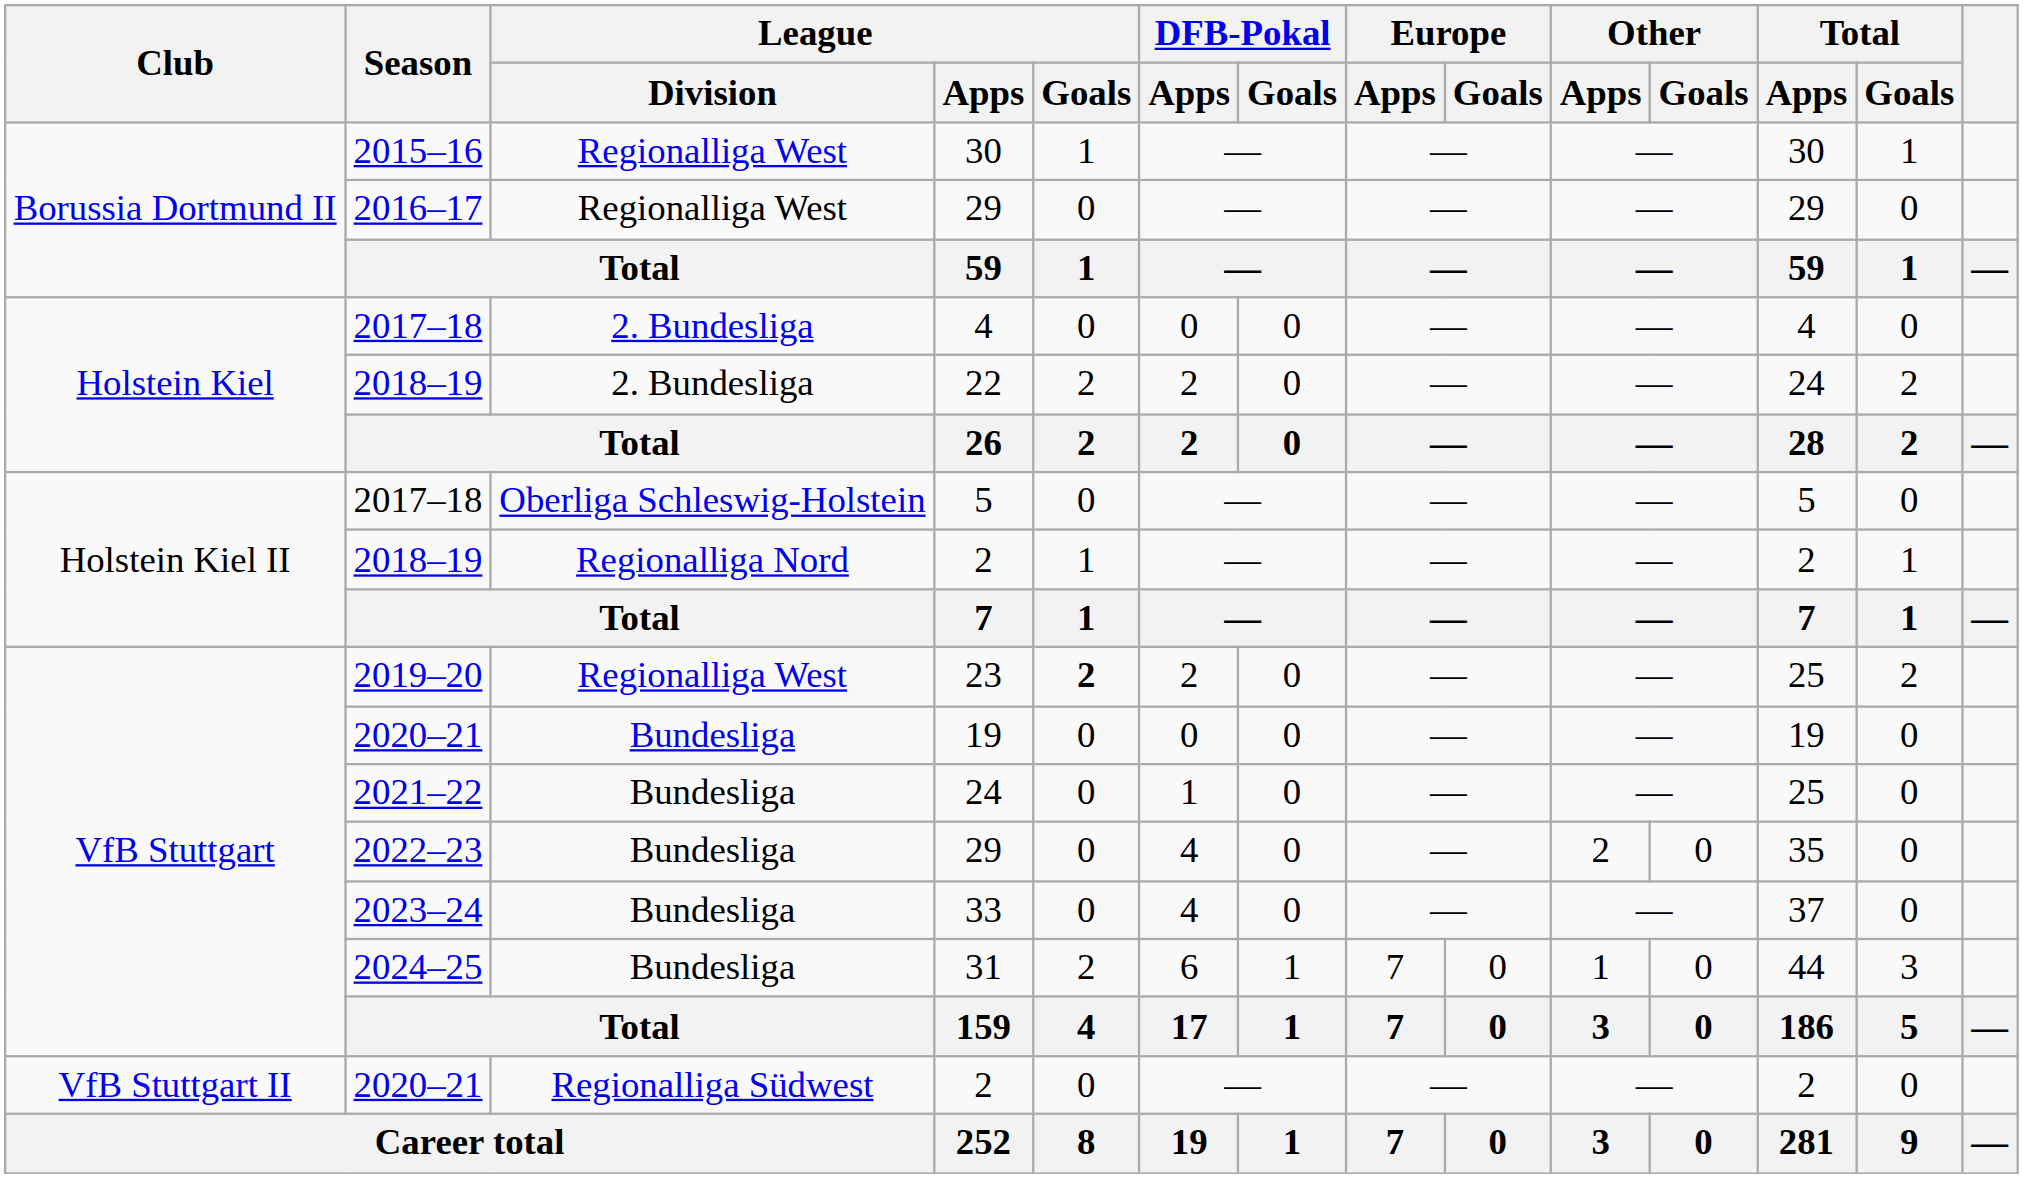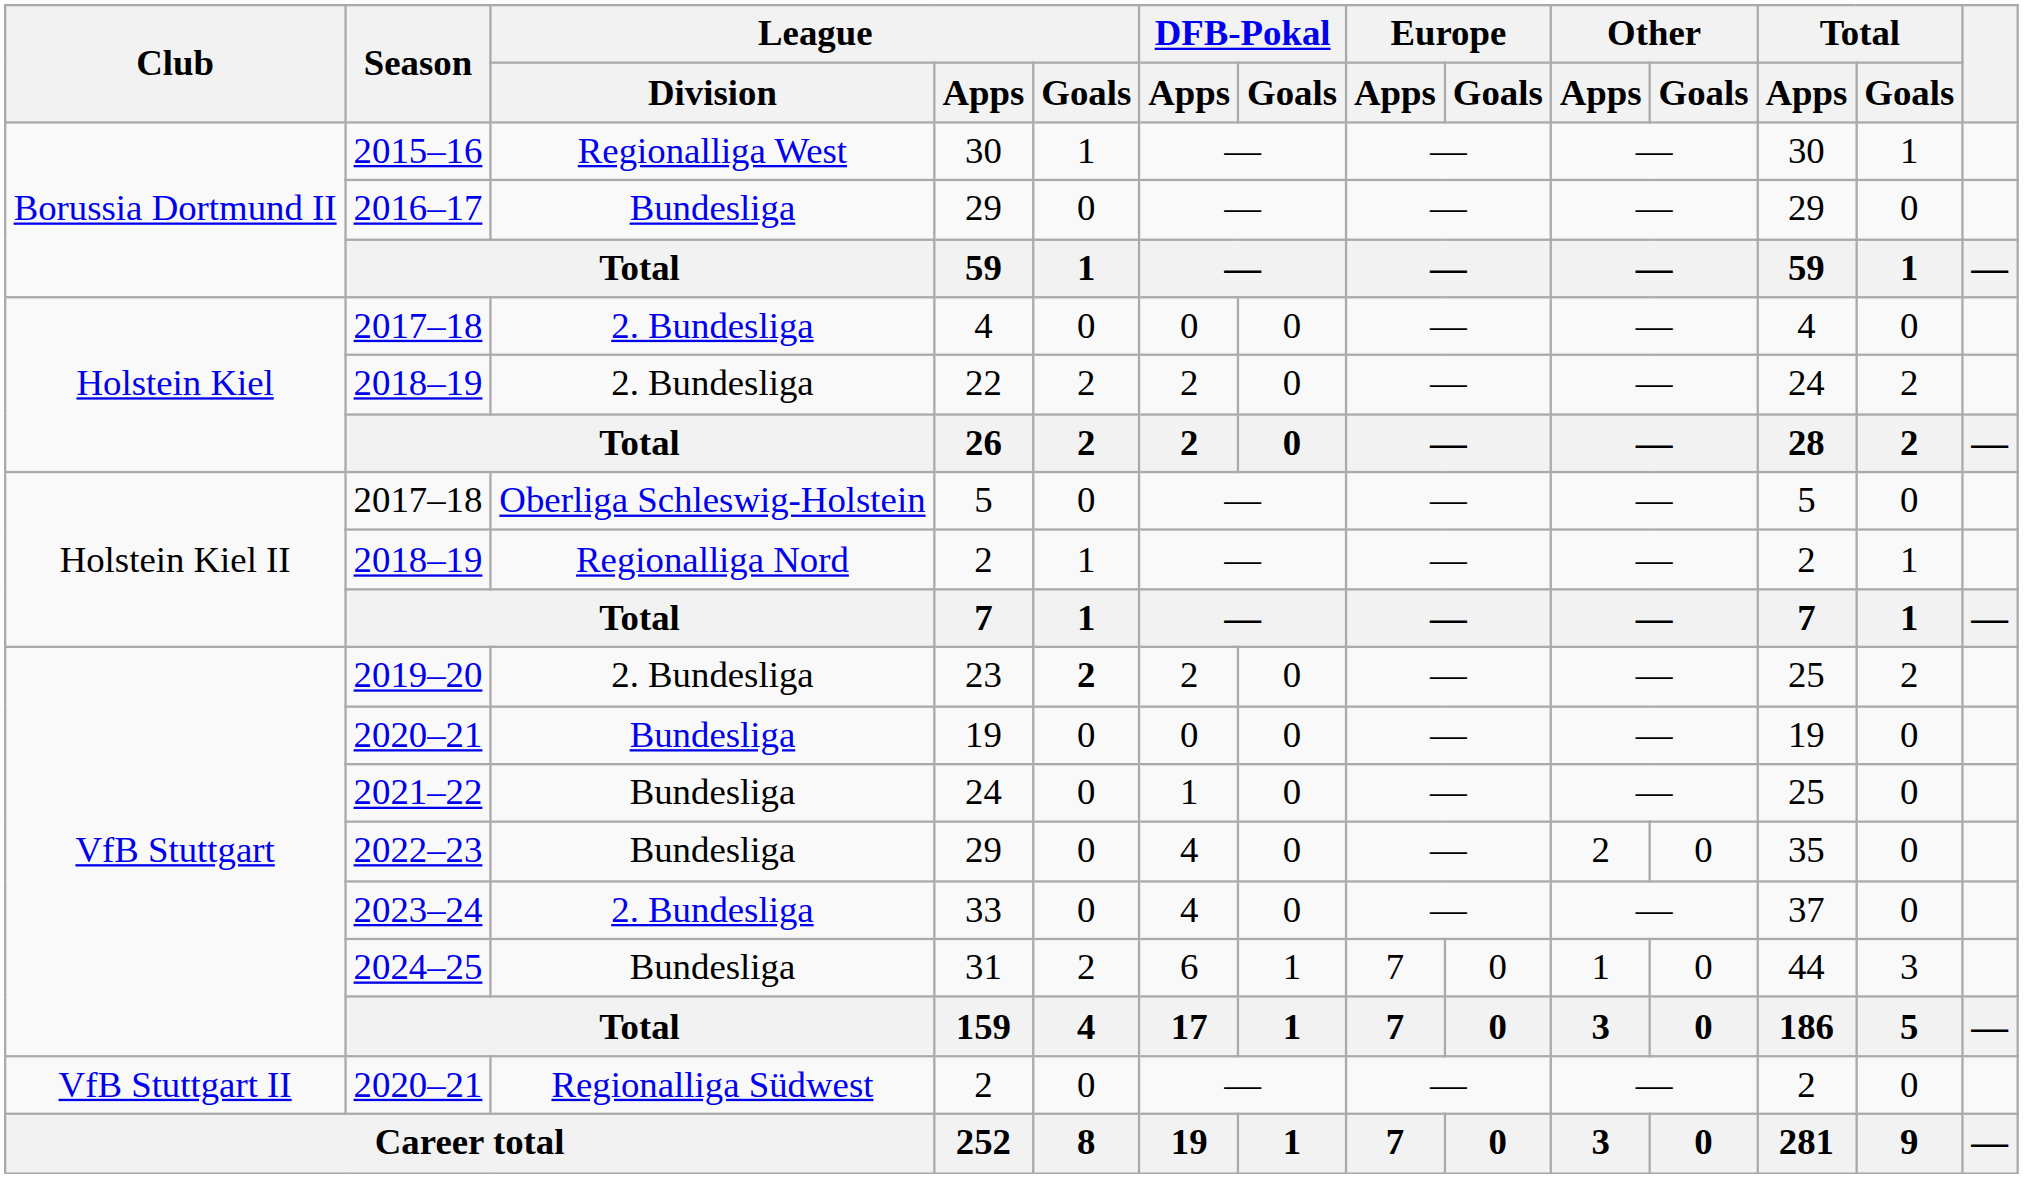2016–17 / 29 | League / Division: Regionalliga West -> Bundesliga
23 | League / Division: Regionalliga West -> 2. Bundesliga
33 | League / Division: Bundesliga -> 2. Bundesliga
